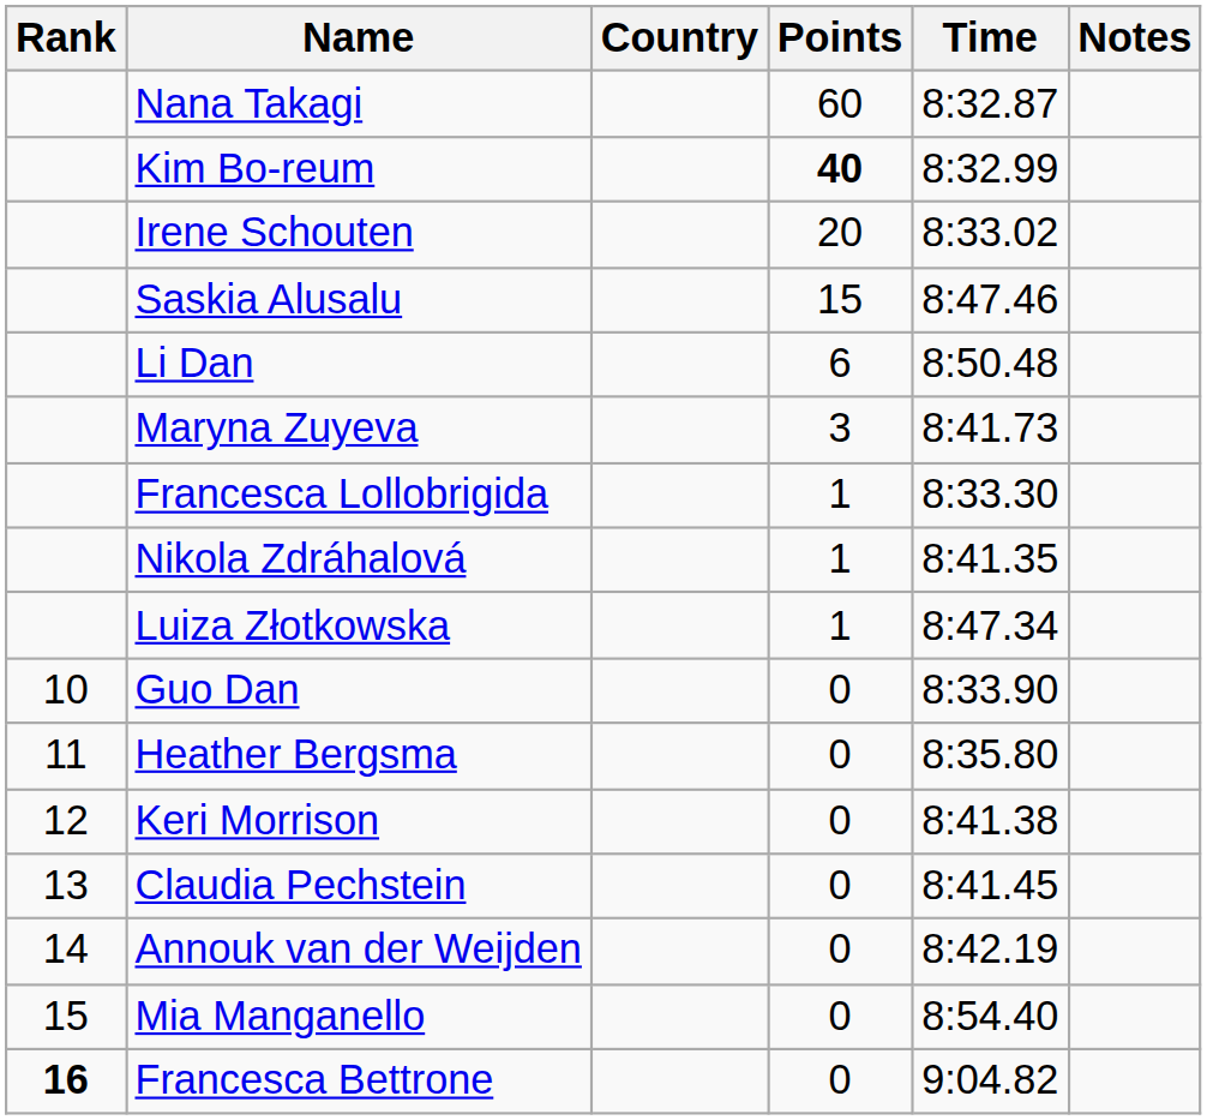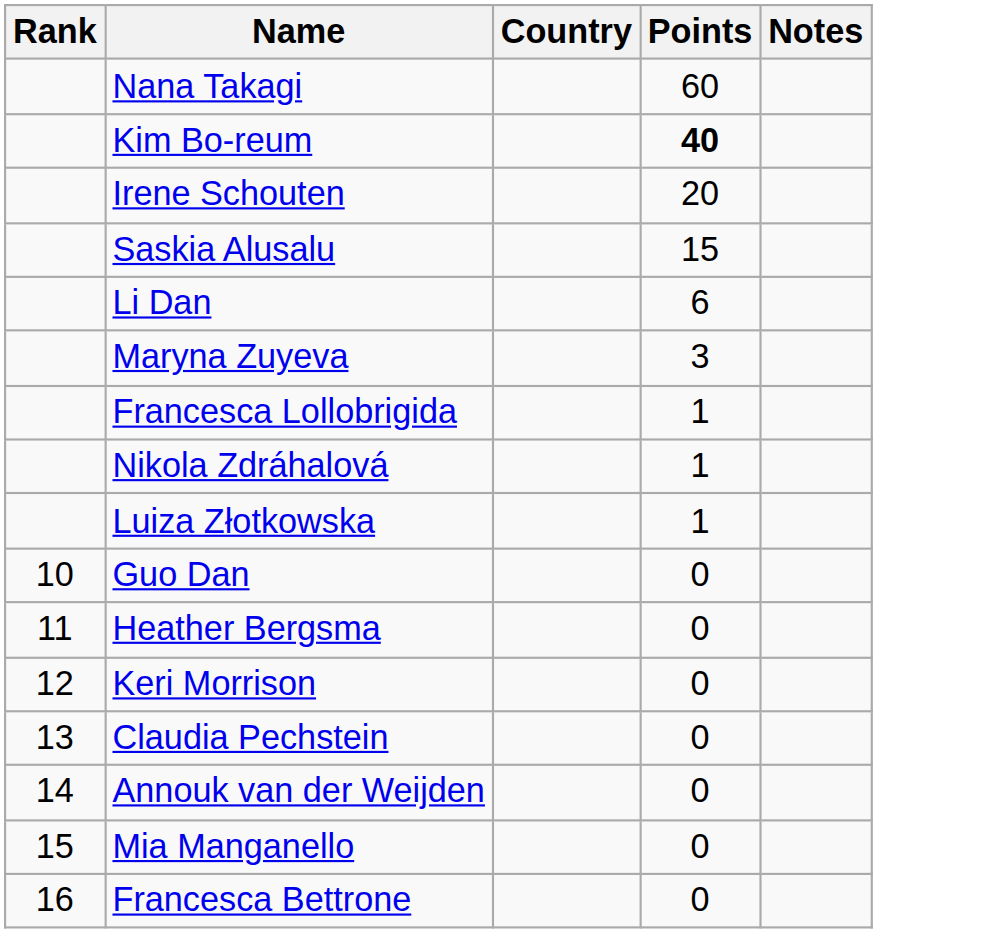- column: Time | 8:32.87 | 8:32.99 | 8:33.02 | 8:47.46 | 8:50.48 | 8:41.73 | 8:33.30 | 8:41.35 | 8:47.34 | 8:33.90 | 8:35.80 | 8:41.38 | 8:41.45 | 8:42.19 | 8:54.40 | 9:04.82
Francesca Bettrone | Rank: bold -> normal
